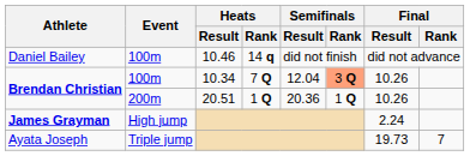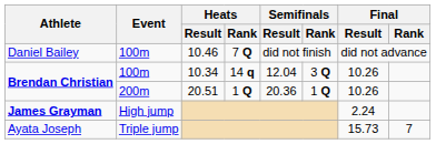Daniel Bailey | Heats / Rank: 14 q -> 7 Q
Brendan Christian / 100m | Heats / Rank: 7 Q -> 14 q
Brendan Christian / 100m | Semifinals / Rank: lightsalmon background -> no background
Ayata Joseph | Final / Result: 19.73 -> 15.73
